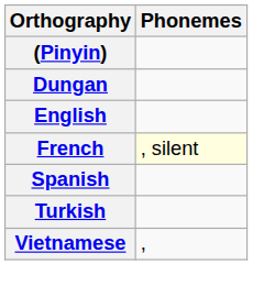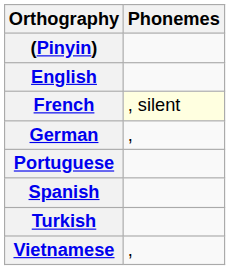- row: Dungan
+ row: German | ,
+ row: Portuguese
